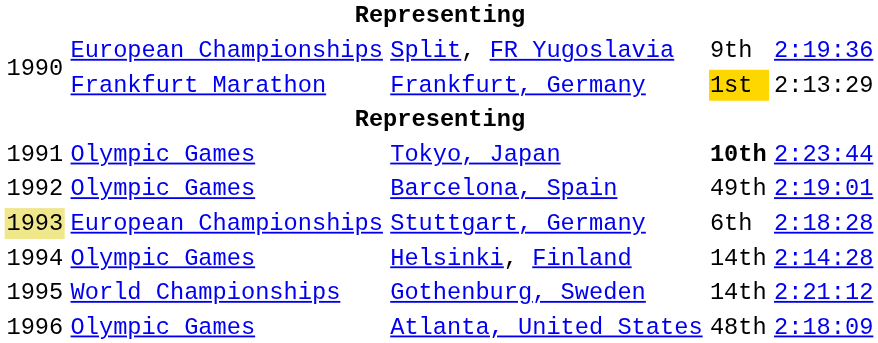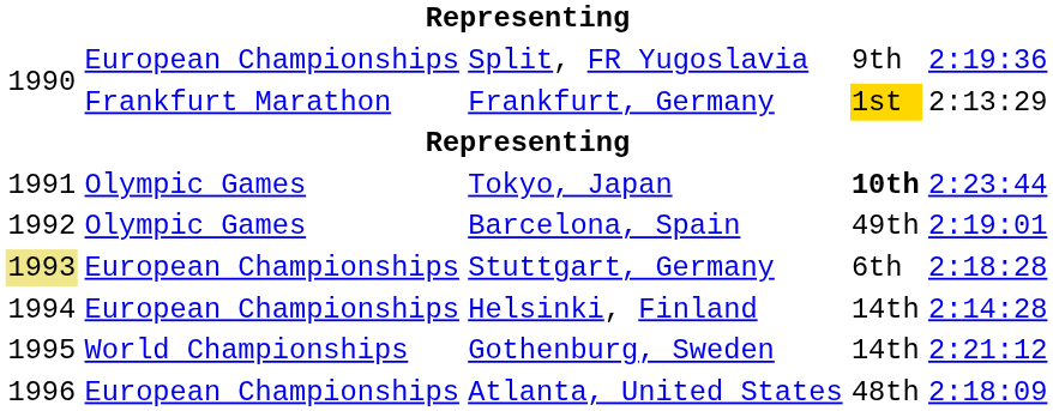Helsinki, Finland | column 2: Olympic Games -> European Championships
Atlanta, United States | column 2: Olympic Games -> European Championships
